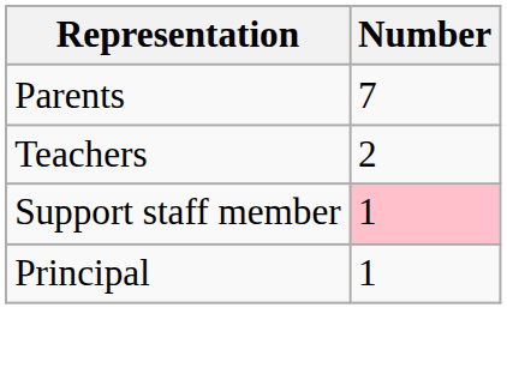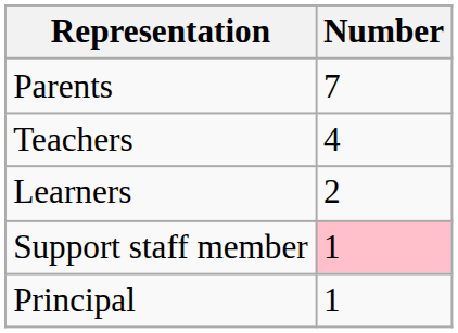Teachers | Number: 2 -> 4
+ row: Learners | 2
